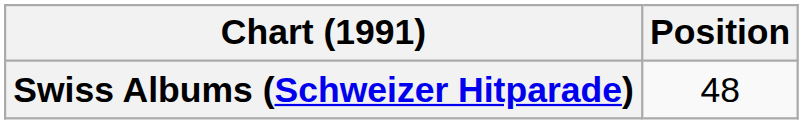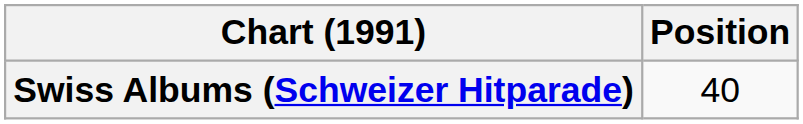Swiss Albums (Schweizer Hitparade) | Position: 48 -> 40
